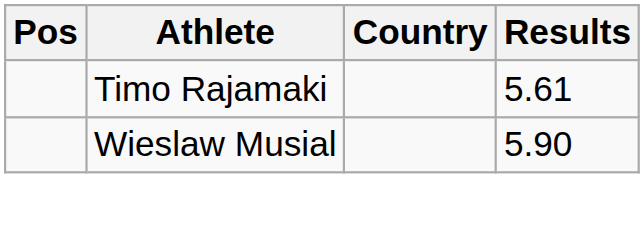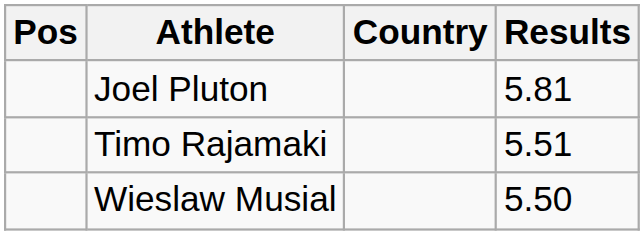+ row: Joel Pluton | 5.81
Timo Rajamaki | Results: 5.61 -> 5.51
Wieslaw Musial | Results: 5.90 -> 5.50
